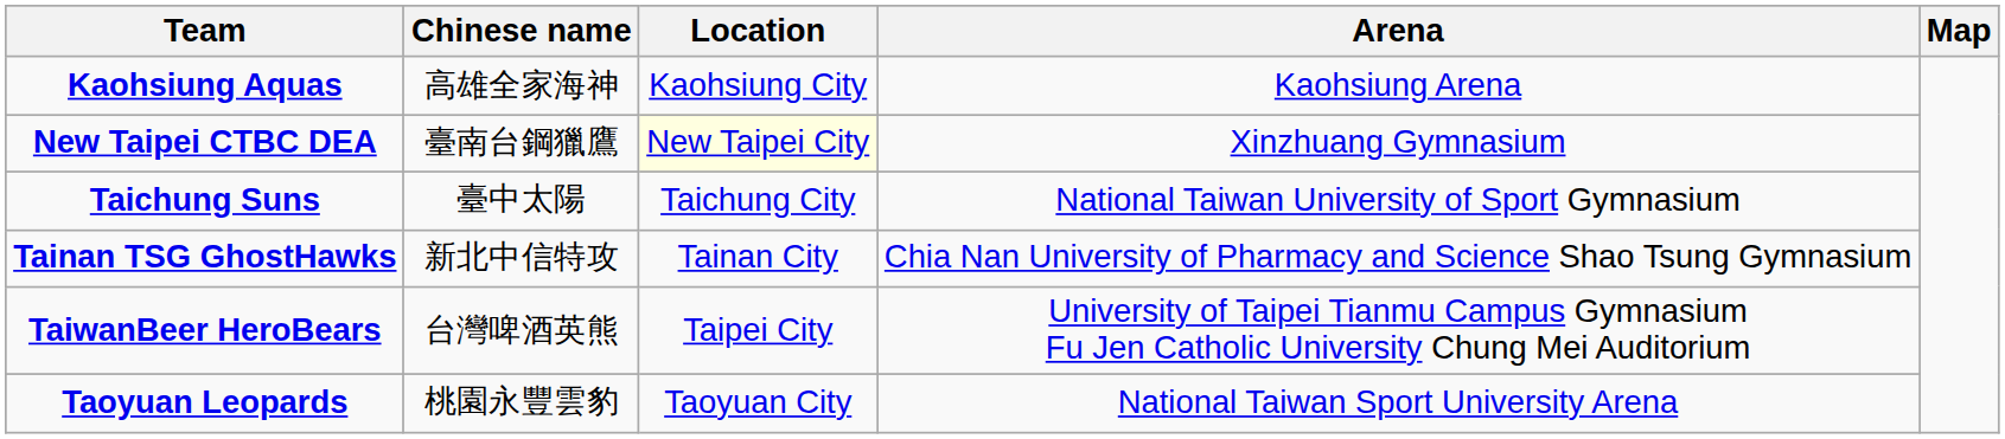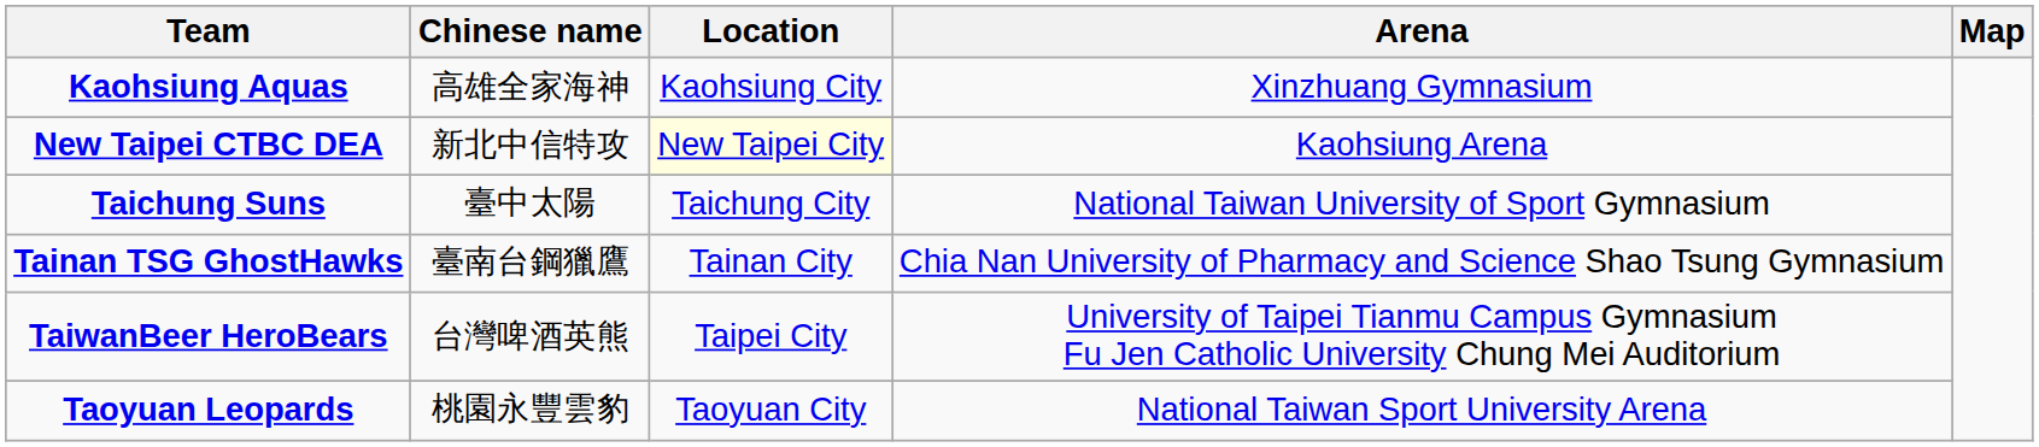Kaohsiung Aquas | Arena: Kaohsiung Arena -> Xinzhuang Gymnasium
New Taipei CTBC DEA | Chinese name: 臺南台鋼獵鷹 -> 新北中信特攻
New Taipei CTBC DEA | Arena: Xinzhuang Gymnasium -> Kaohsiung Arena
Tainan TSG GhostHawks | Chinese name: 新北中信特攻 -> 臺南台鋼獵鷹
